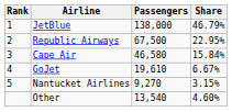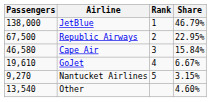columns swapped: Rank <-> Passengers
